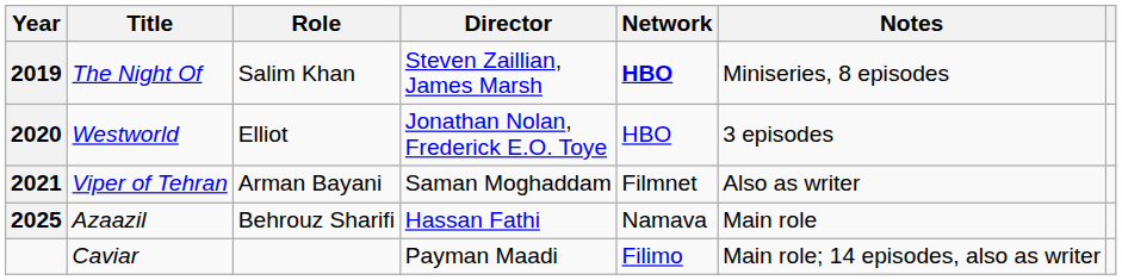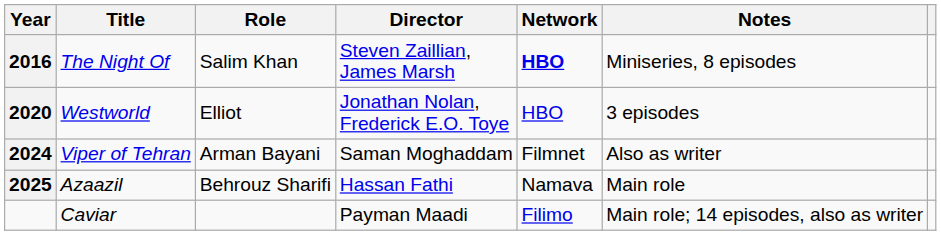The Night Of | Year: 2019 -> 2016
Viper of Tehran | Year: 2021 -> 2024
